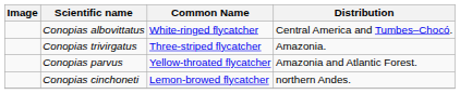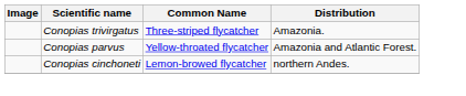- row: Conopias albovittatus | White-ringed flycatcher | Central America and Tumbes–Chocó.
